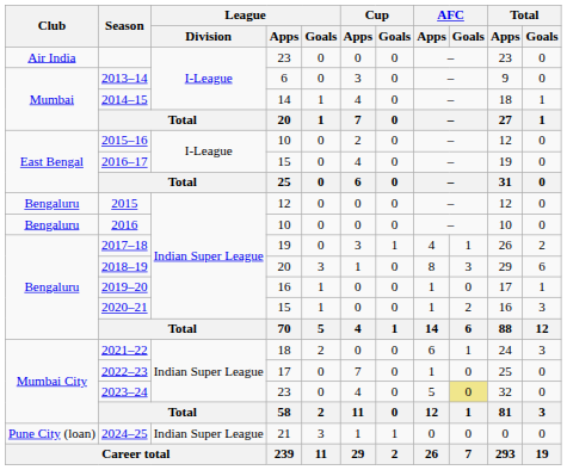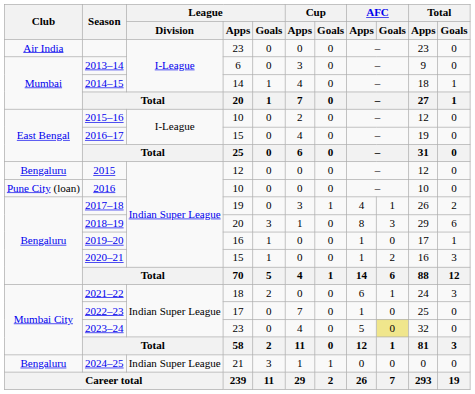2016 | Club: Bengaluru -> Pune City (loan)
2024–25 | Club: Pune City (loan) -> Bengaluru
